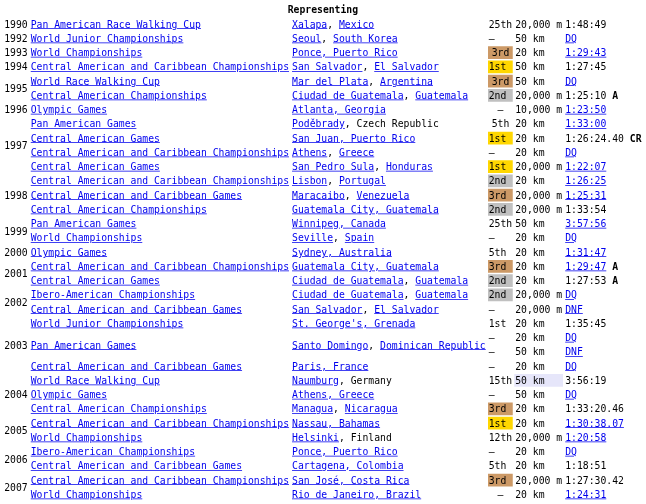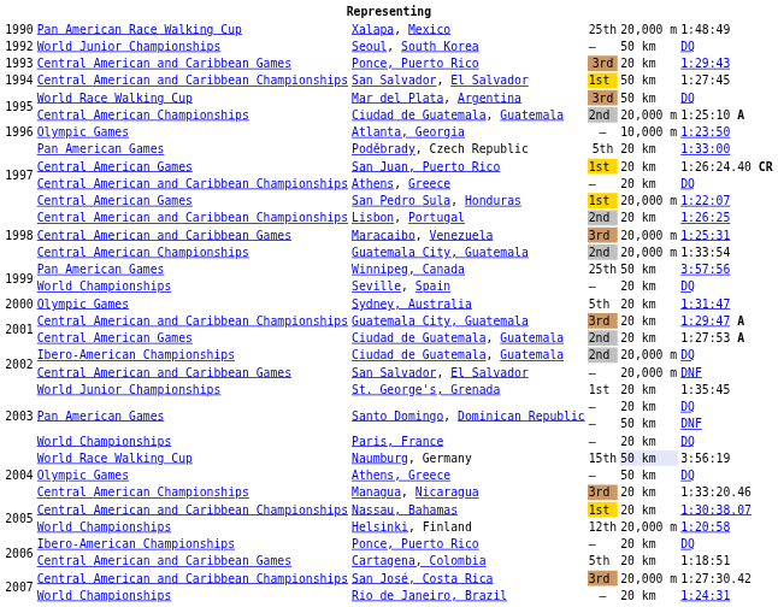1993 / Ponce, Puerto Rico | column 2: World Championships -> Central American and Caribbean Games
Paris, France | column 2: Central American and Caribbean Games -> World Championships
